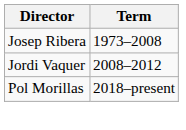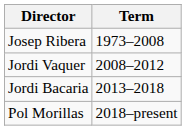+ row: Jordi Bacaria | 2013–2018
